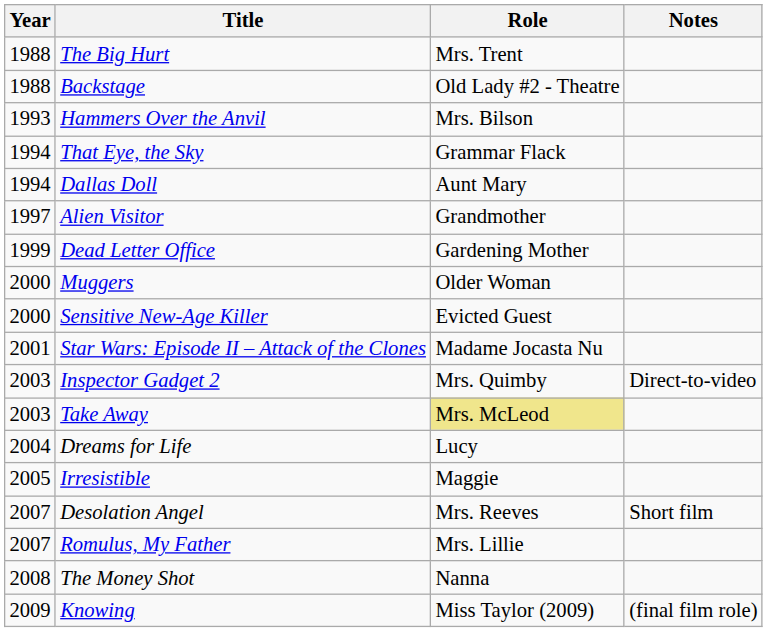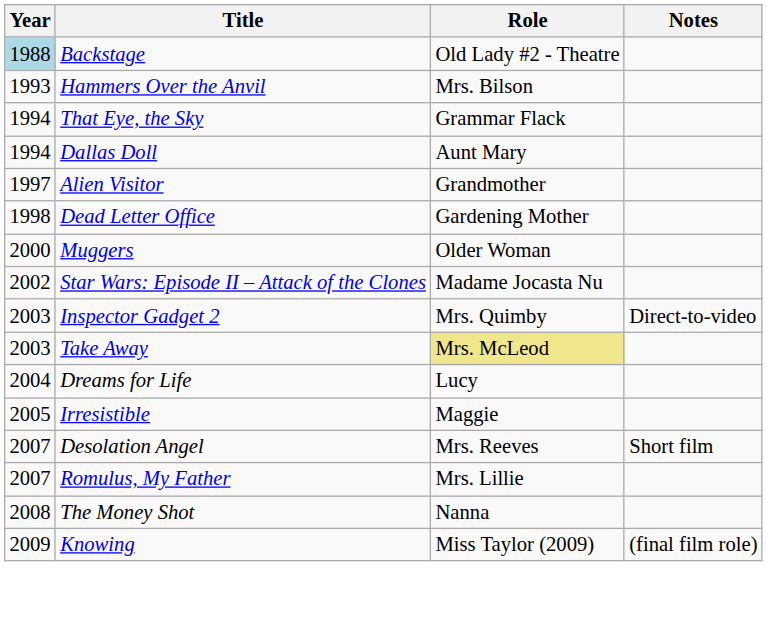- row: 1988 | The Big Hurt | Mrs. Trent
Backstage | Year: no background -> lightblue background
Dead Letter Office | Year: 1999 -> 1998
- row: 2000 | Sensitive New-Age Killer | Evicted Guest
Star Wars: Episode II – Attack of the Clones | Year: 2001 -> 2002
